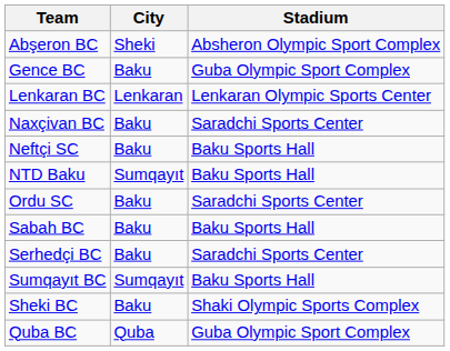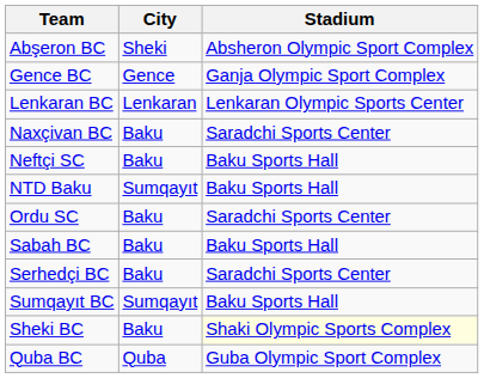Gence BC | City: Baku -> Gence
Gence BC | Stadium: Guba Olympic Sport Complex -> Ganja Olympic Sport Complex
Sheki BC | Stadium: no background -> lightyellow background
